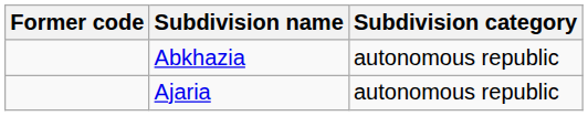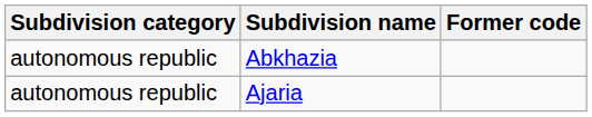columns swapped: Former code <-> Subdivision category
